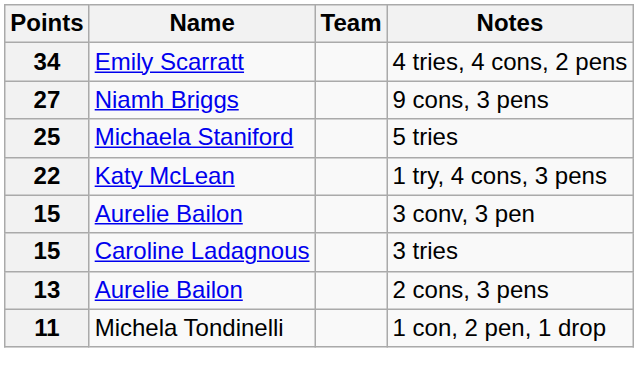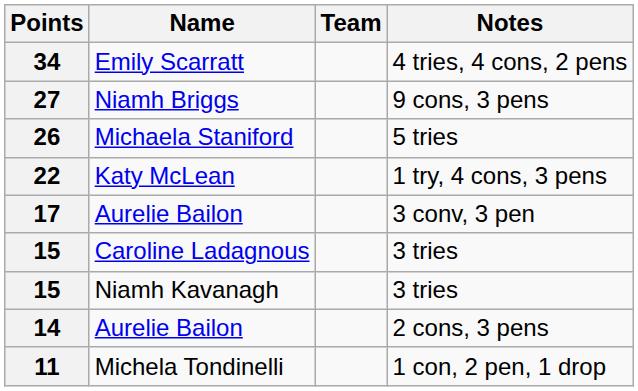Michaela Staniford | Points: 25 -> 26
Aurelie Bailon / 3 conv, 3 pen | Points: 15 -> 17
+ row: 15 | Niamh Kavanagh | 3 tries
Aurelie Bailon / 2 cons, 3 pens | Points: 13 -> 14
